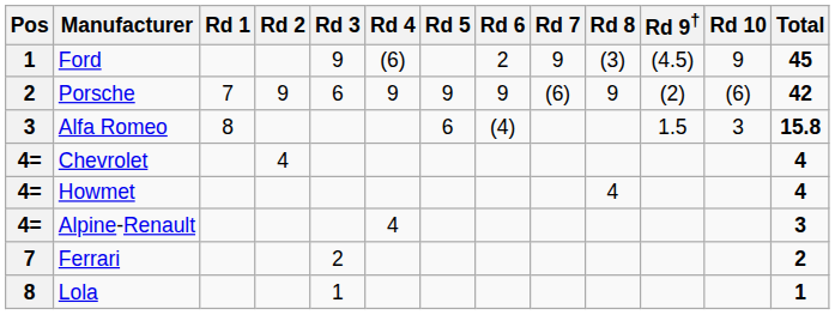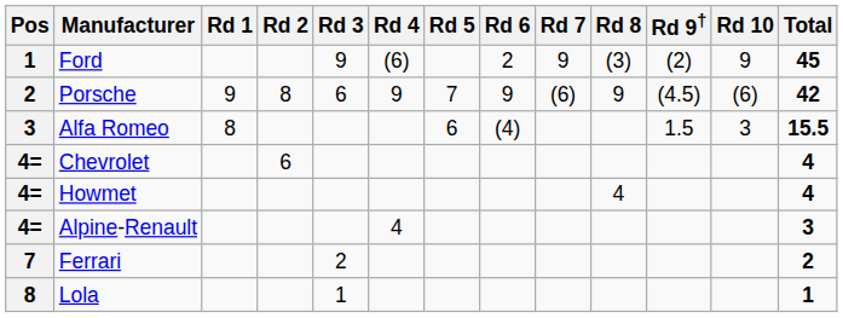Ford | Rd 9†: (4.5) -> (2)
Porsche | Rd 1: 7 -> 9
Porsche | Rd 2: 9 -> 8
Porsche | Rd 5: 9 -> 7
Porsche | Rd 9†: (2) -> (4.5)
Alfa Romeo | Total: 15.8 -> 15.5
Chevrolet | Rd 2: 4 -> 6
